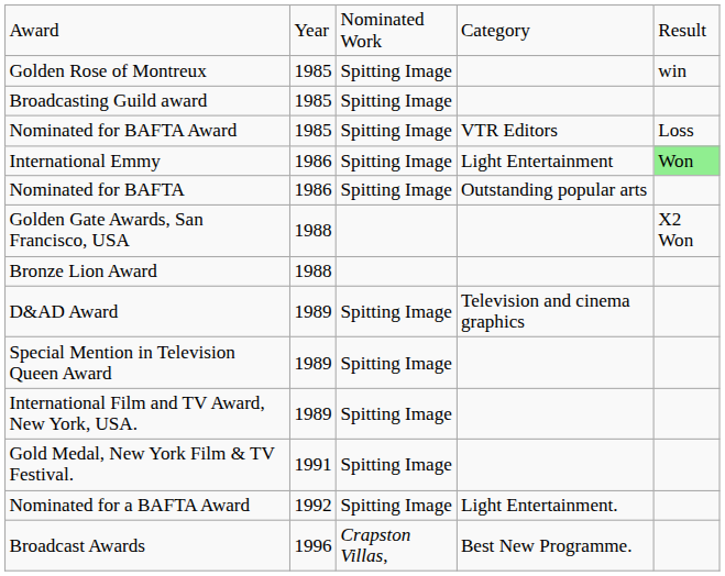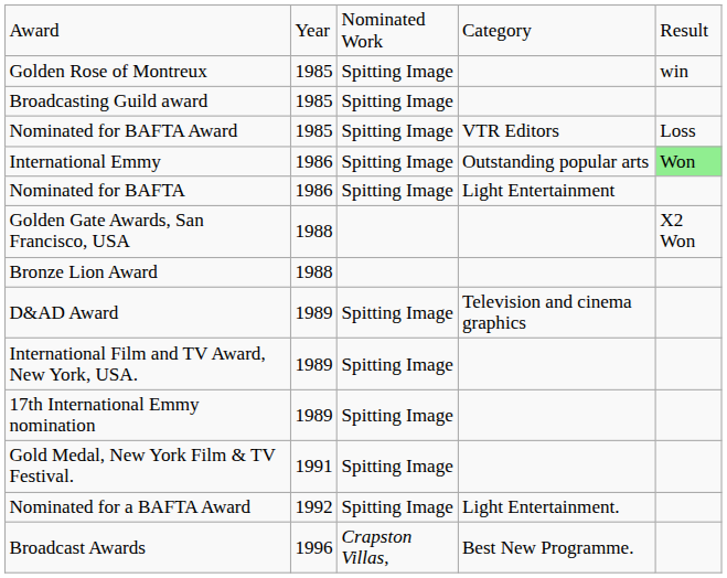International Emmy | column 4: Light Entertainment -> Outstanding popular arts
Nominated for BAFTA | column 4: Outstanding popular arts -> Light Entertainment
- row: Special Mention in Television Queen Award | 1989 | Spitting Image
+ row: 17th International Emmy nomination | 1989 | Spitting Image
